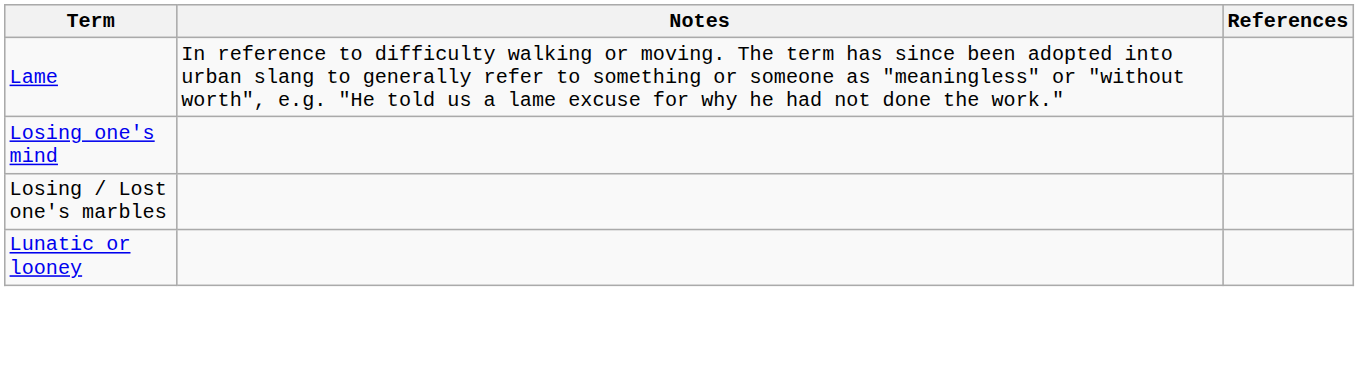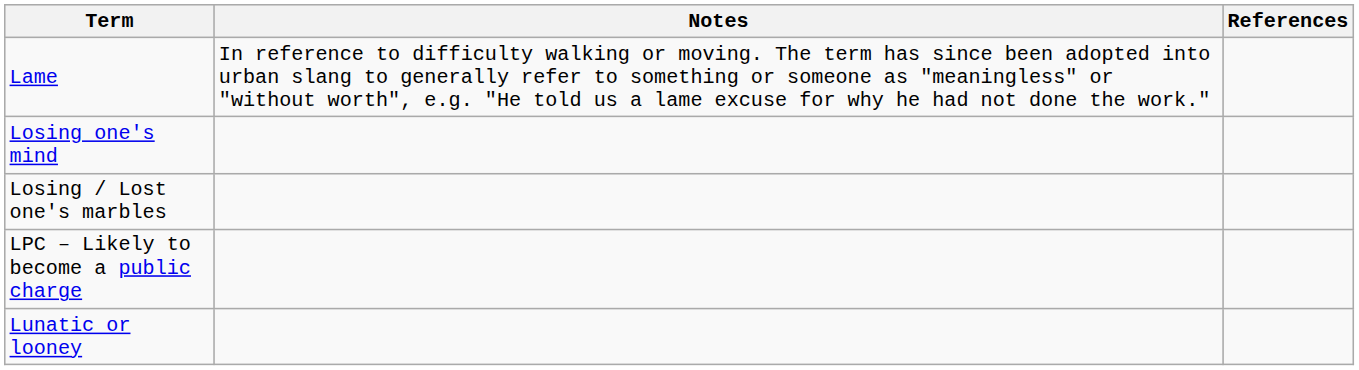+ row: LPC – Likely to become a public charge
